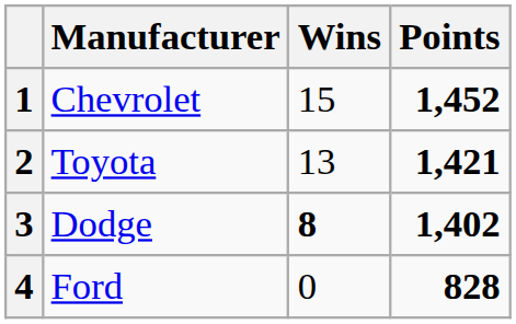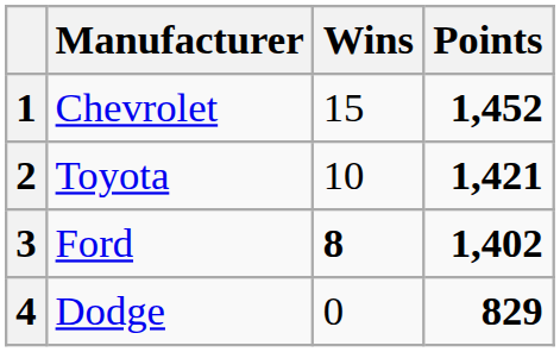2 | Wins: 13 -> 10
3 | Manufacturer: Dodge -> Ford
4 | Manufacturer: Ford -> Dodge
4 | Points: 828 -> 829
